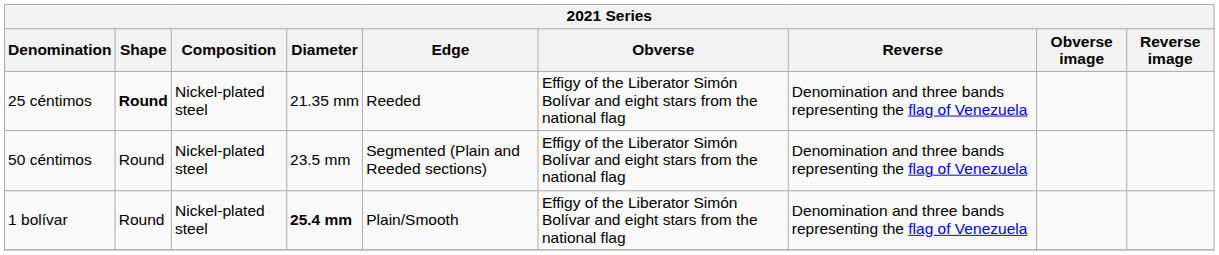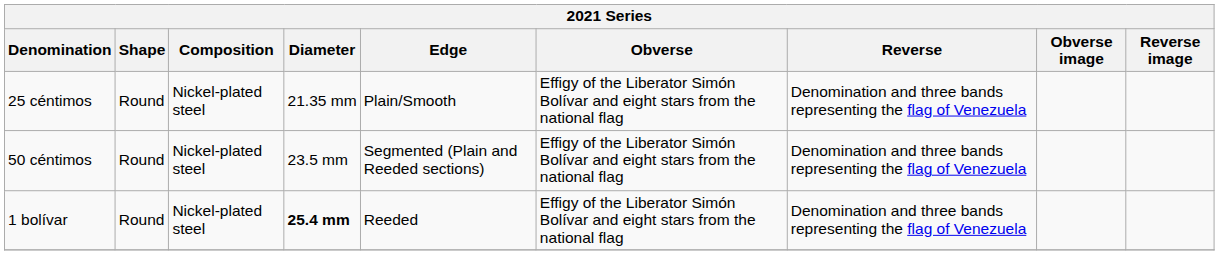25 céntimos | Shape: bold -> normal
25 céntimos | Edge: Reeded -> Plain/Smooth
1 bolívar | Edge: Plain/Smooth -> Reeded
